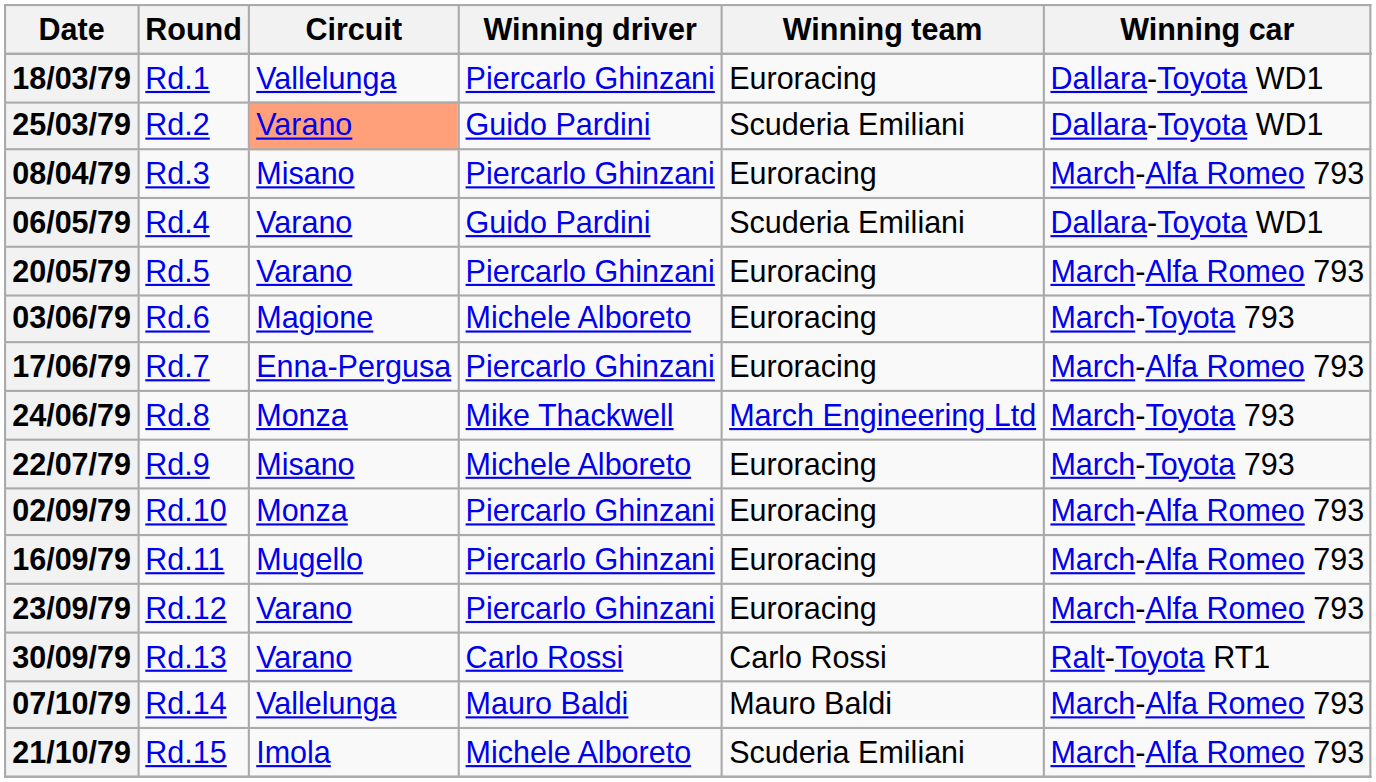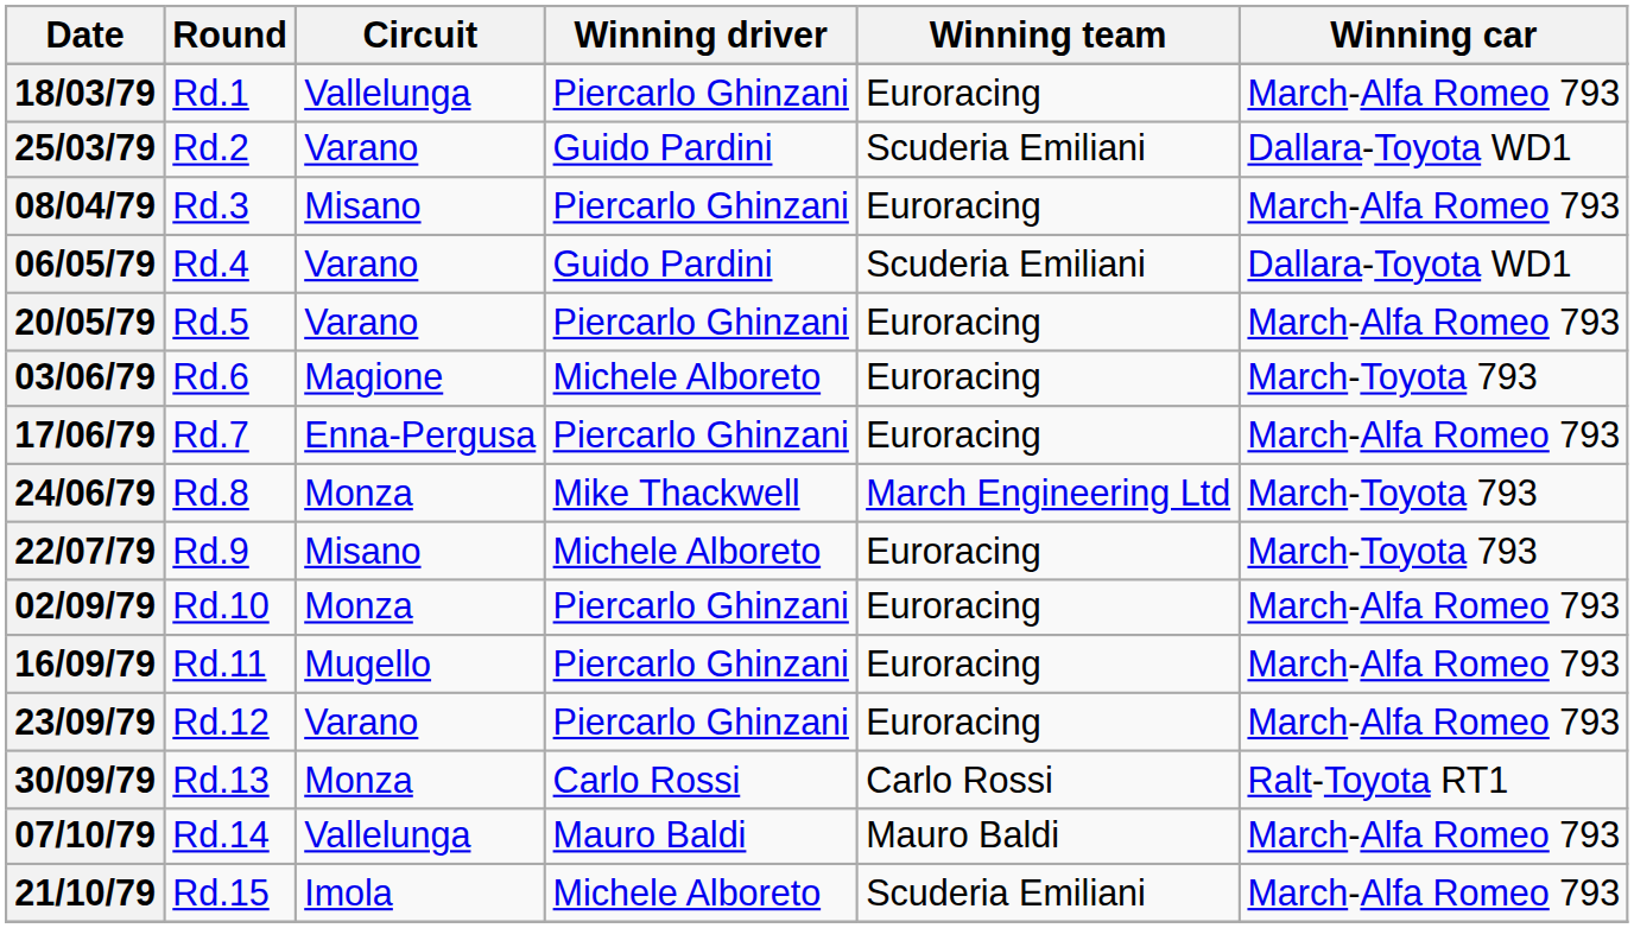18/03/79 | Winning car: Dallara-Toyota WD1 -> March-Alfa Romeo 793
25/03/79 | Circuit: lightsalmon background -> no background
30/09/79 | Circuit: Varano -> Monza
